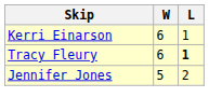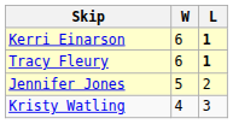Kerri Einarson | L: normal -> bold
+ row: Kristy Watling | 4 | 3
